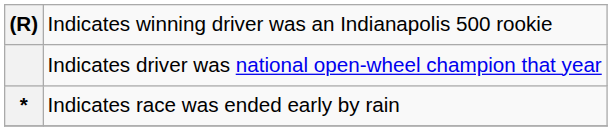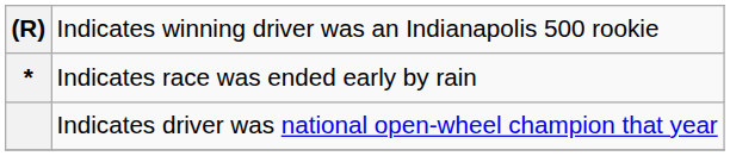rows swapped: Indicates race was ended early by rain <-> Indicates driver was national open-wheel champion that year
